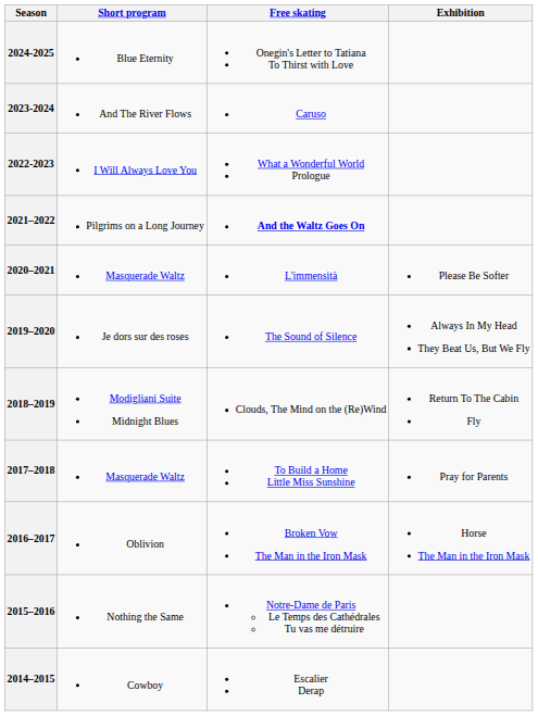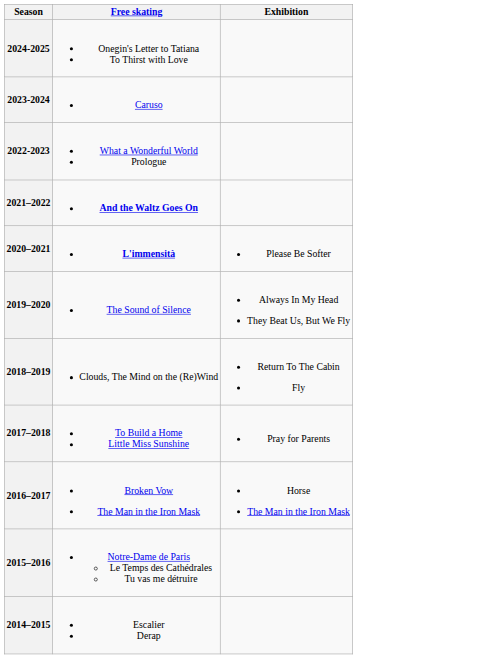- column: Short program | Blue Eternity | And The River Flows | I Will Always Love You | Pilgrims on a Long Journey | Masquerade Waltz | Je dors sur des roses | Modigliani Suite Midnight Blues | Masquerade Waltz | Oblivion | Nothing the Same | Cowboy
2020–2021 | Free skating: normal -> bold
